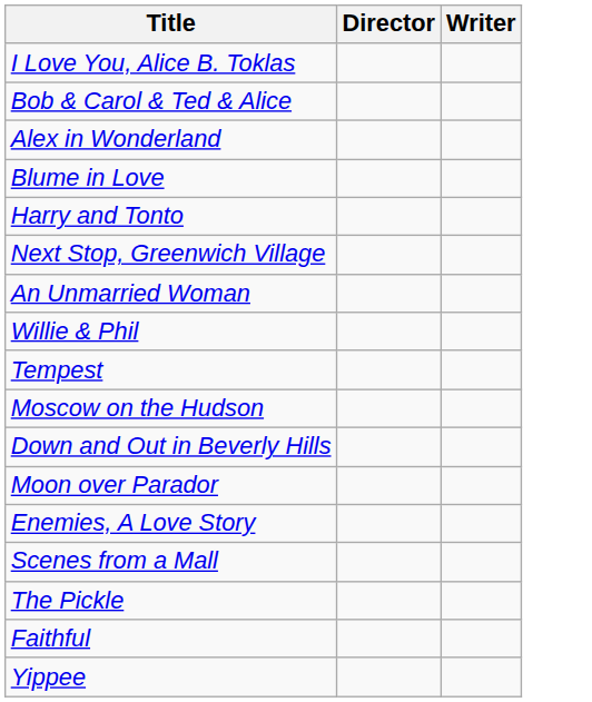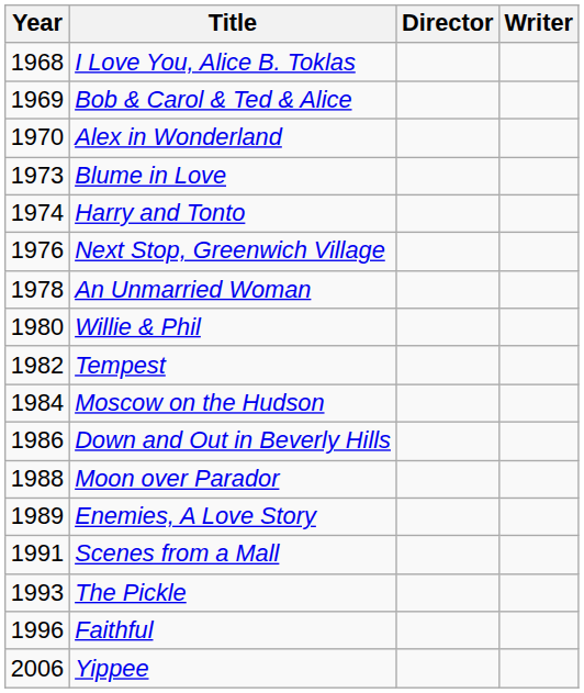+ column: Year | 1968 | 1969 | 1970 | 1973 | 1974 | 1976 | 1978 | 1980 | 1982 | 1984 | 1986 | 1988 | 1989 | 1991 | 1993 | 1996 | 2006
